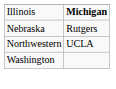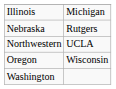Illinois | column 2: bold -> normal
+ row: Oregon | Wisconsin
